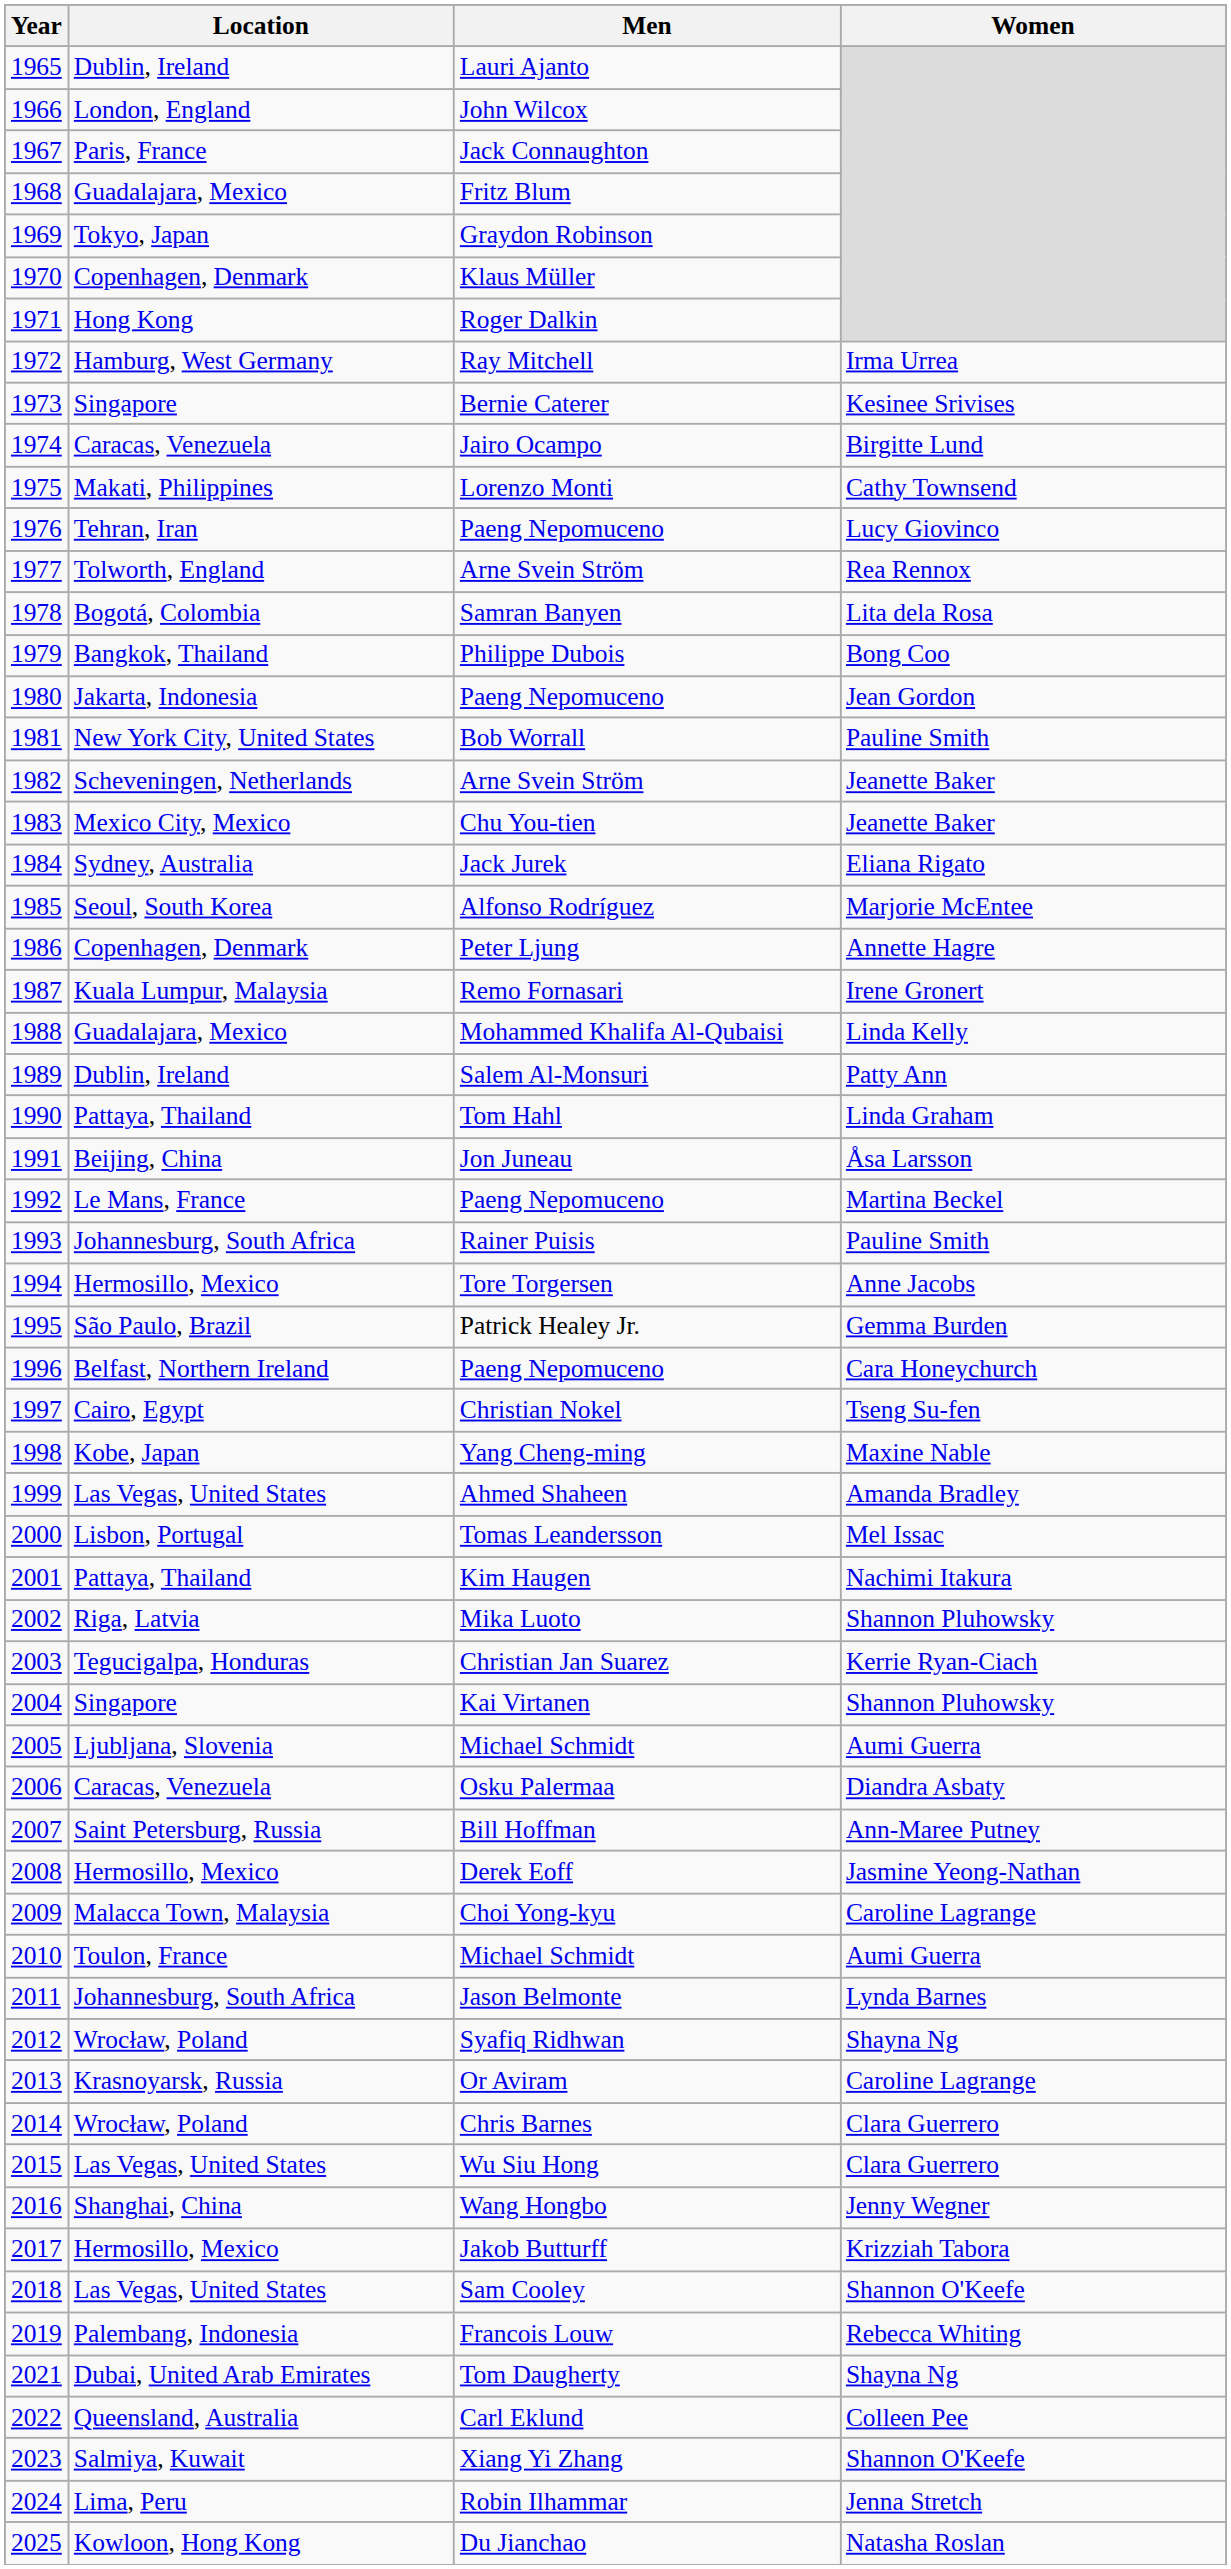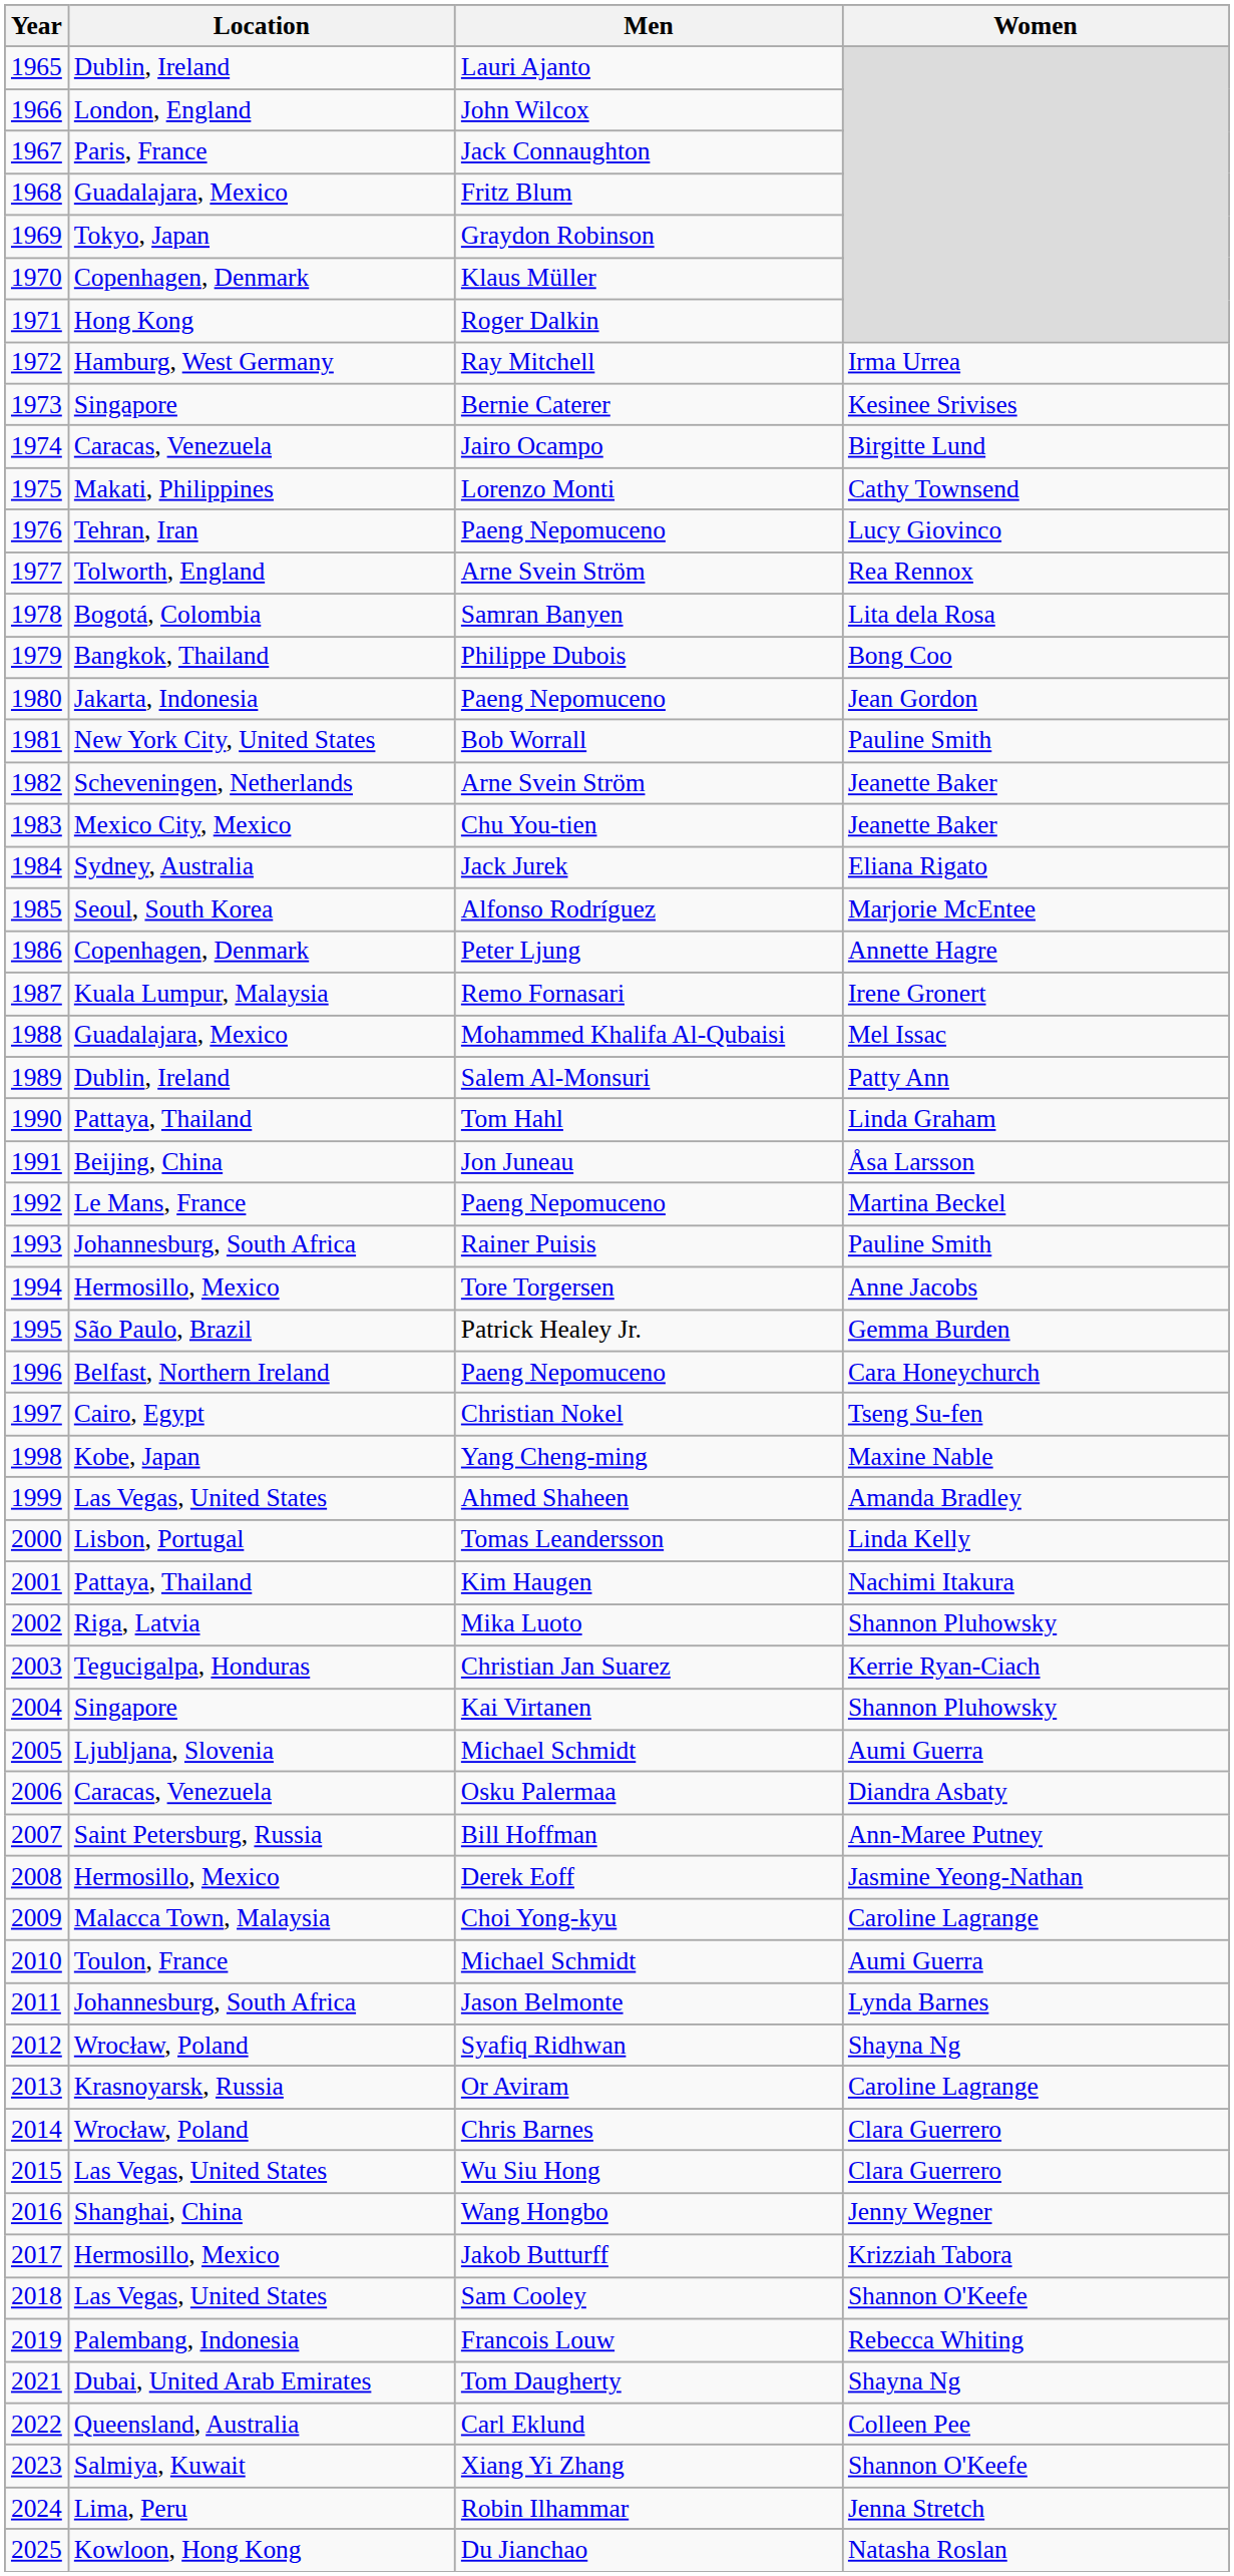Mohammed Khalifa Al-Qubaisi | Women: Linda Kelly -> Mel Issac
Tomas Leandersson | Women: Mel Issac -> Linda Kelly
